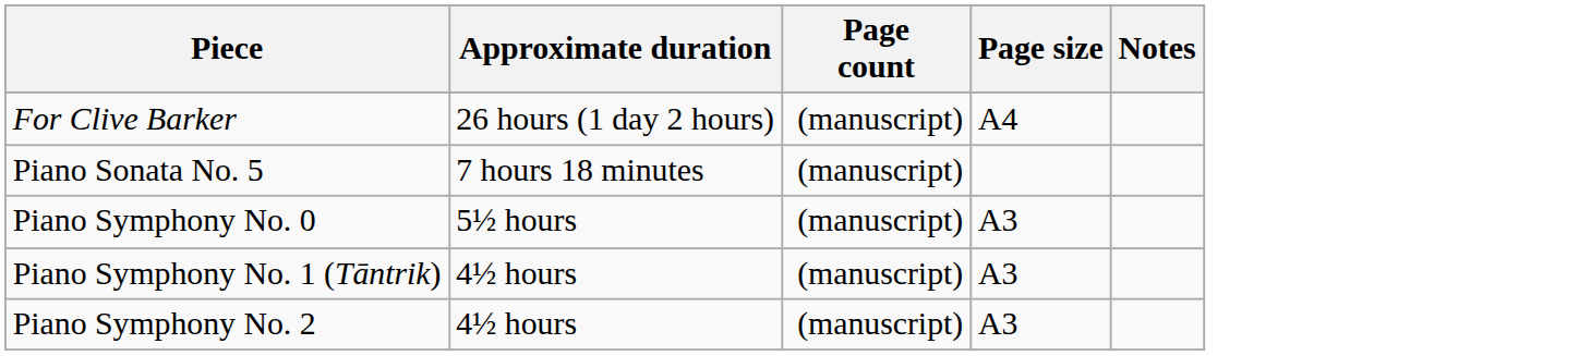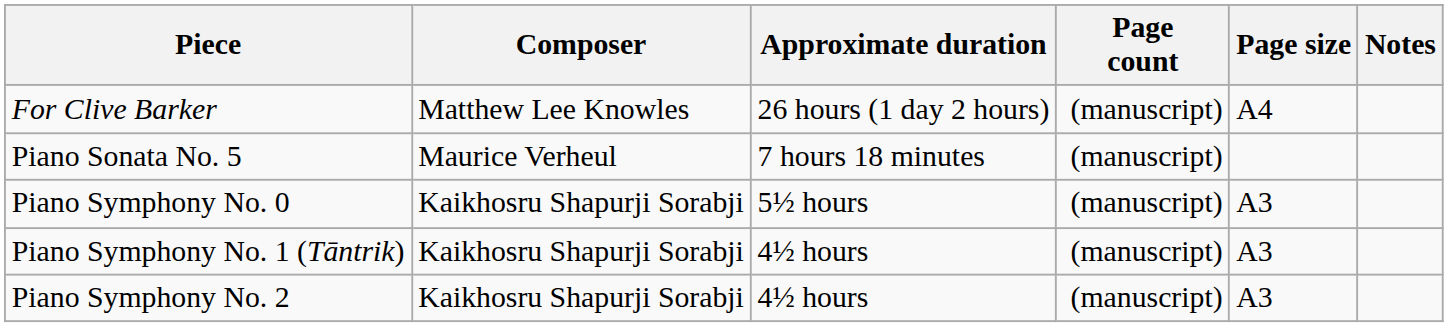+ column: Composer | Matthew Lee Knowles | Maurice Verheul | Kaikhosru Shapurji Sorabji | Kaikhosru Shapurji Sorabji | Kaikhosru Shapurji Sorabji
